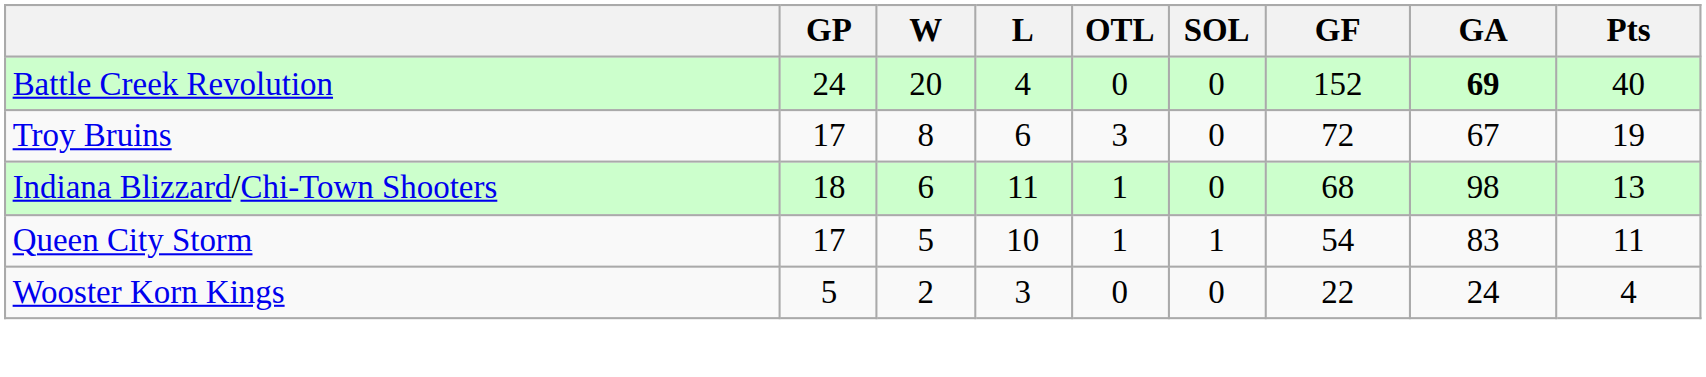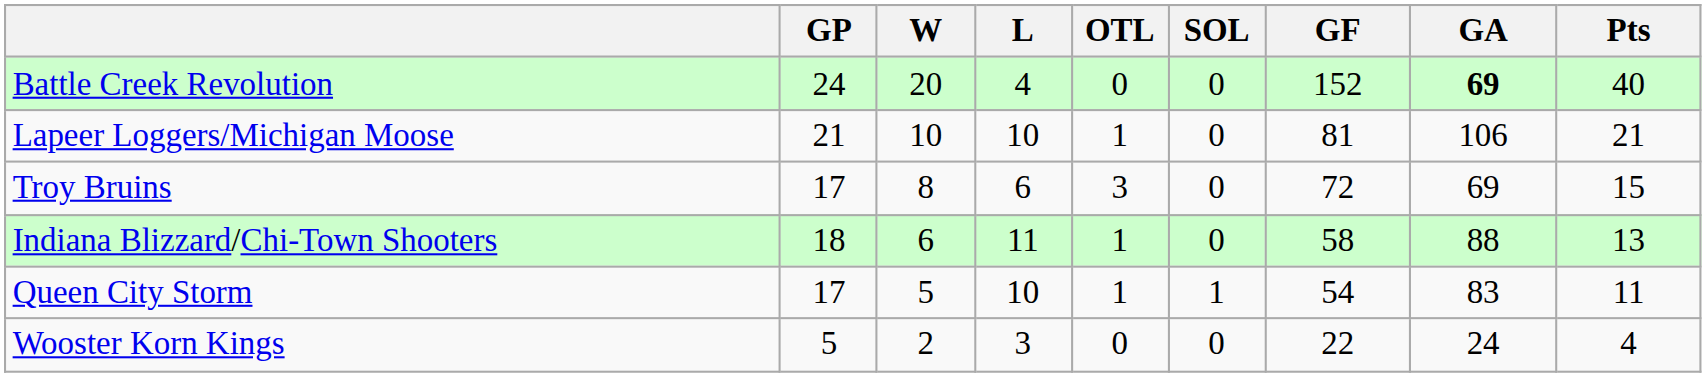+ row: Lapeer Loggers/Michigan Moose | 21 | 10 | 10 | 1 | 0 | 81 | 106 | 21
Troy Bruins | GA: 67 -> 69
Troy Bruins | Pts: 19 -> 15
Indiana Blizzard/Chi-Town Shooters | GF: 68 -> 58
Indiana Blizzard/Chi-Town Shooters | GA: 98 -> 88
